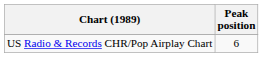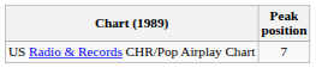US Radio & Records CHR/Pop Airplay Chart | Peak position: 6 -> 7
